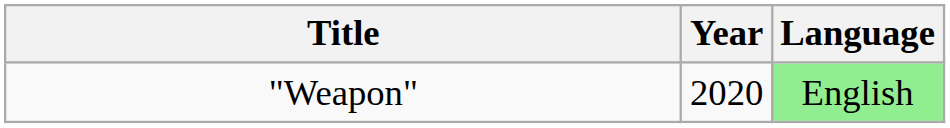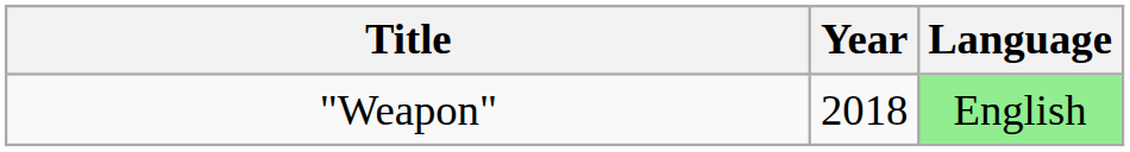"Weapon" | Year: 2020 -> 2018
